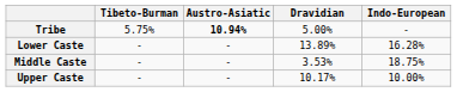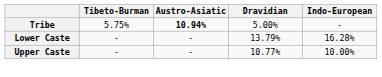Lower Caste | Dravidian: 13.89% -> 13.79%
- row: Middle Caste | - | - | 3.53% | 18.75%
Upper Caste | Dravidian: 10.17% -> 10.77%
